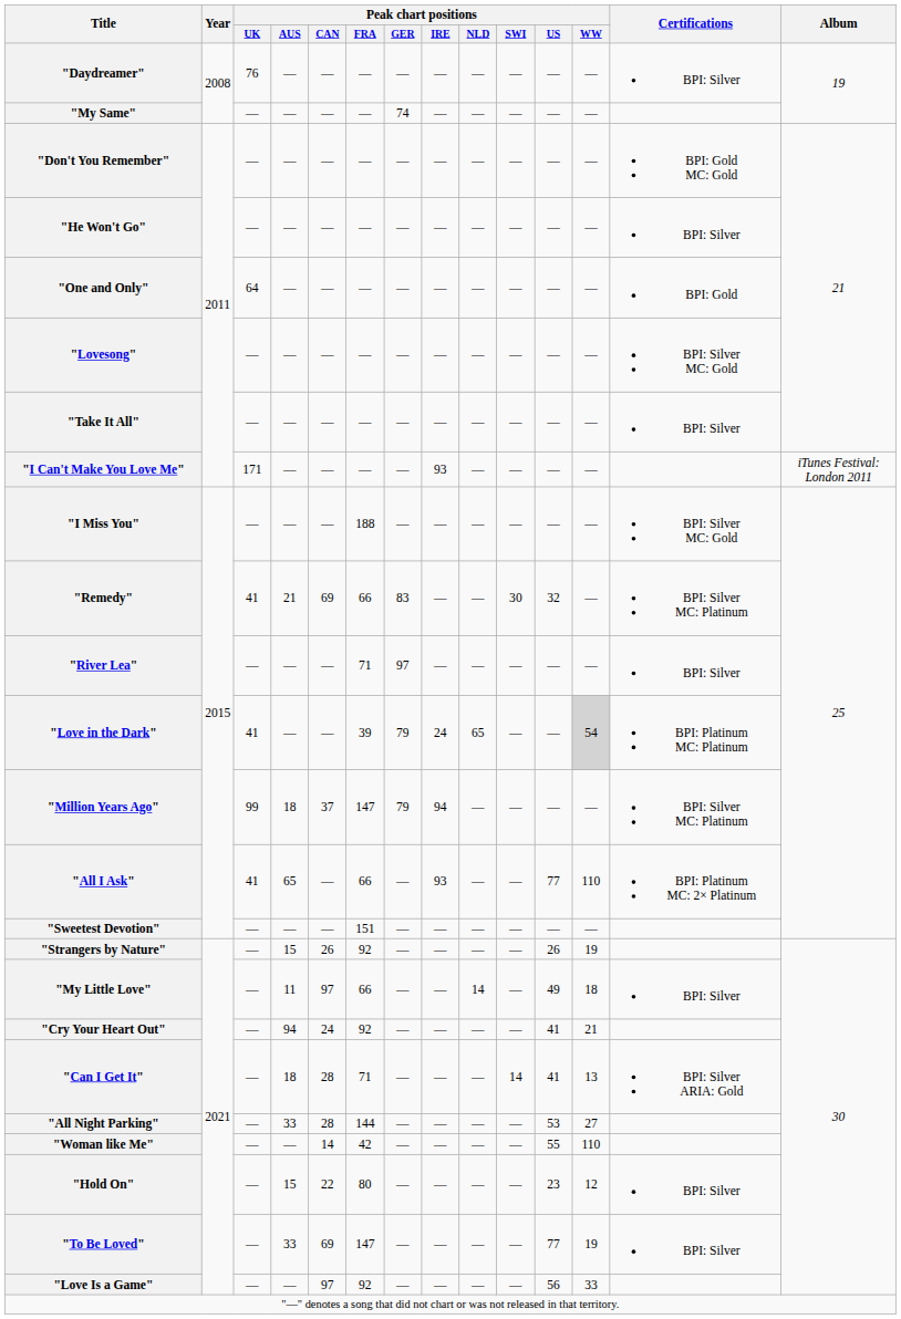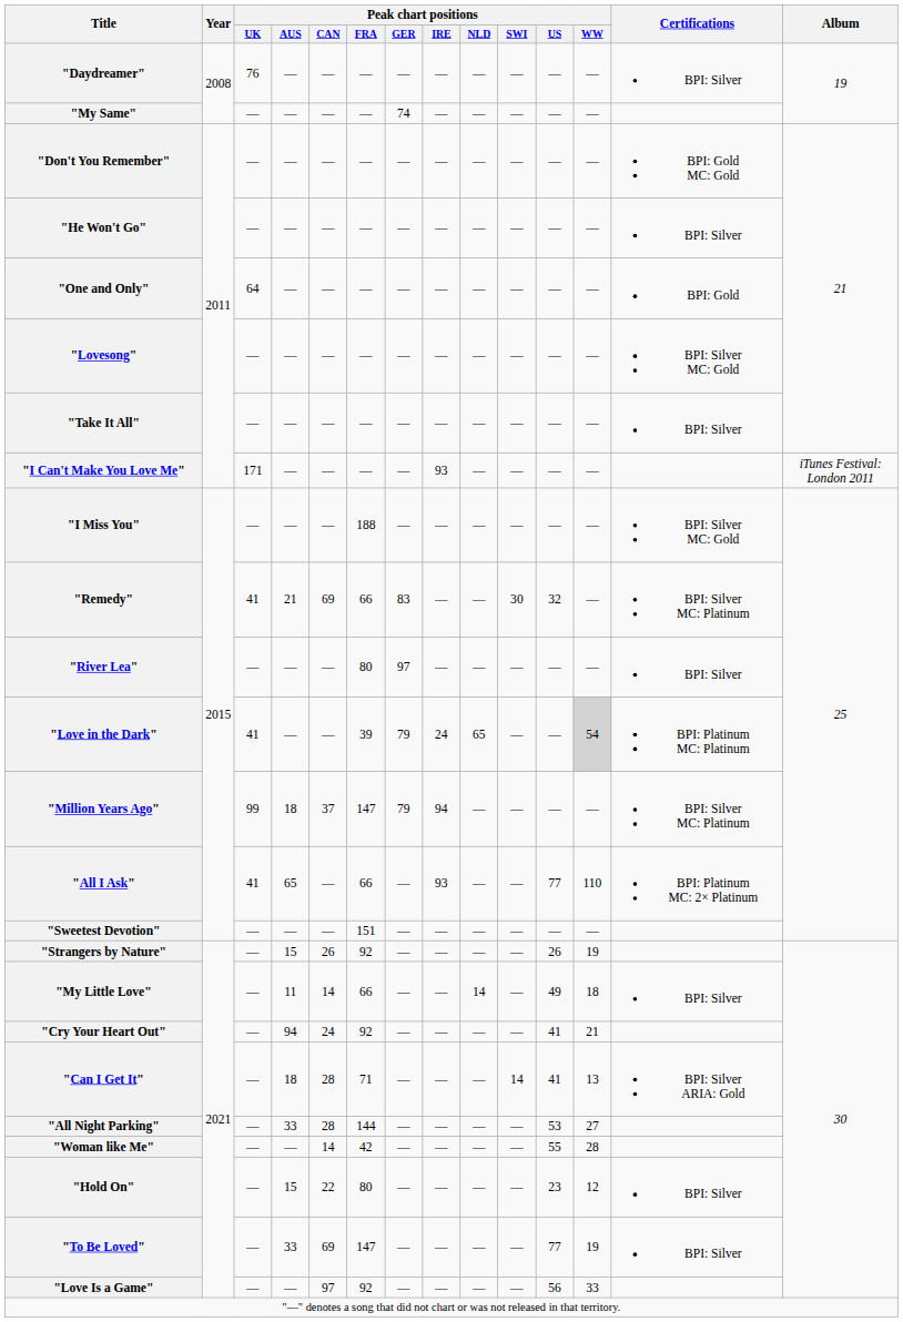"River Lea" | Peak chart positions / FRA: 71 -> 80
"My Little Love" | Peak chart positions / CAN: 97 -> 14
"Woman like Me" | Peak chart positions / WW: 110 -> 28
